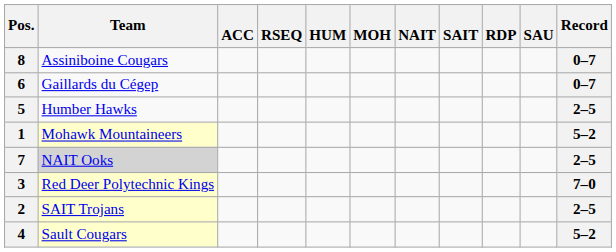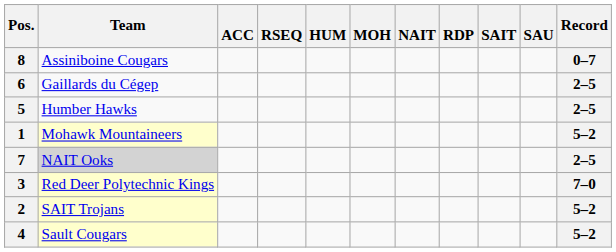columns swapped: RDP <-> SAIT
6 | Record: 0–7 -> 2–5
2 | Record: 2–5 -> 5–2
